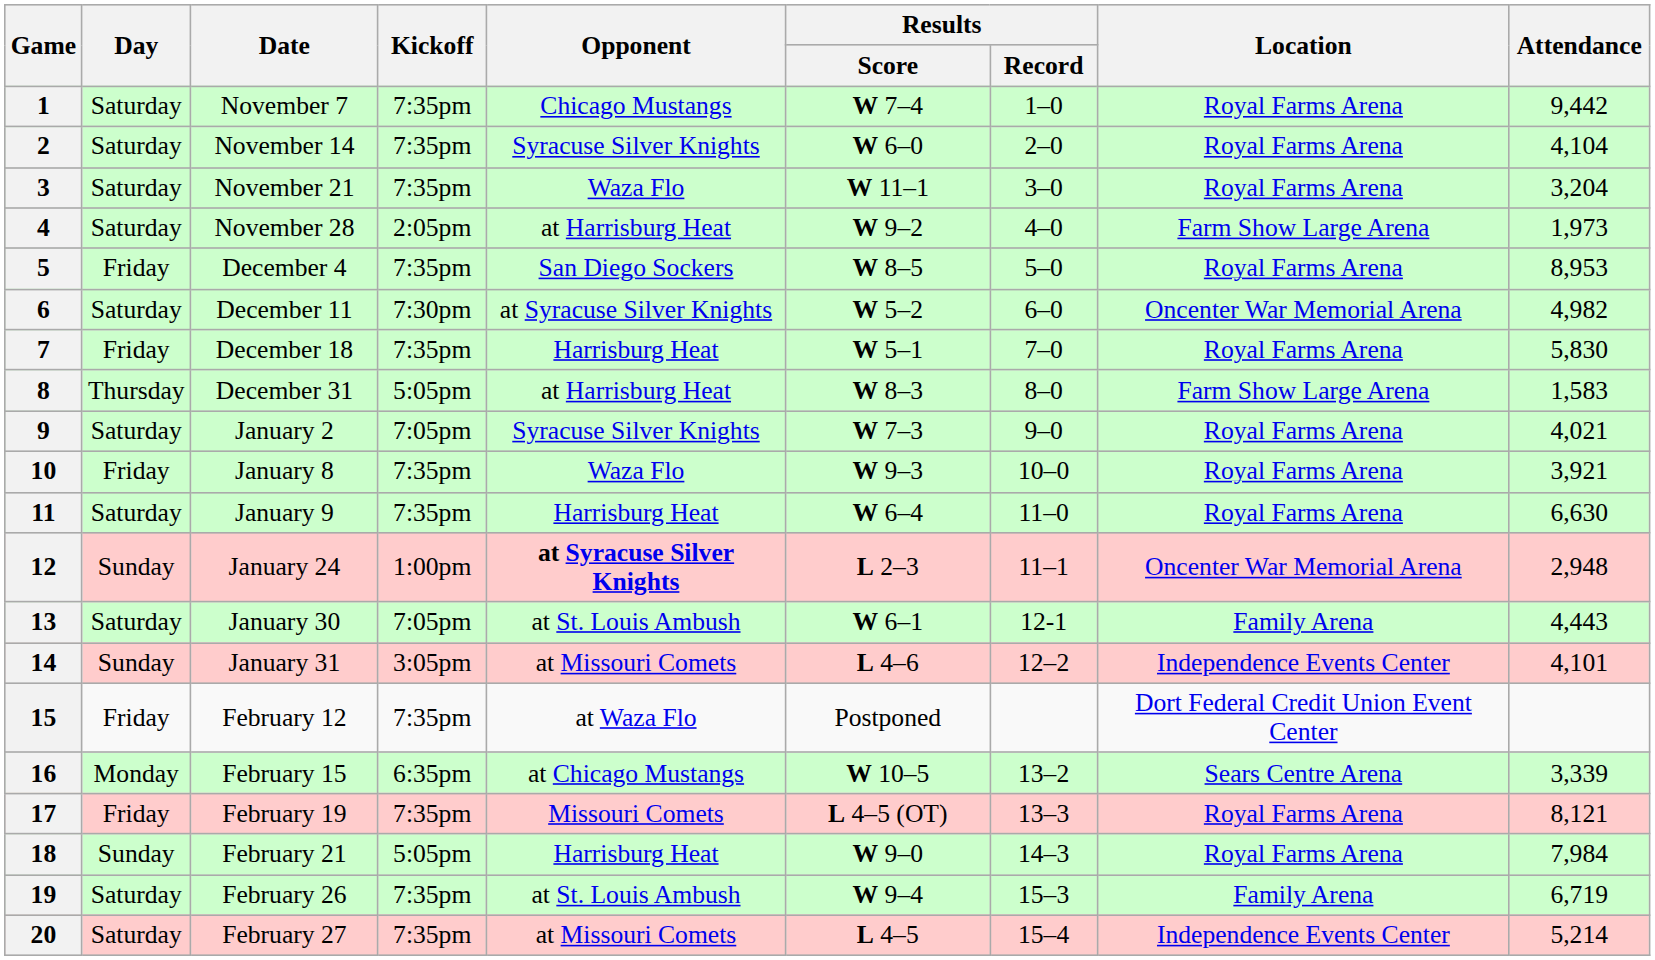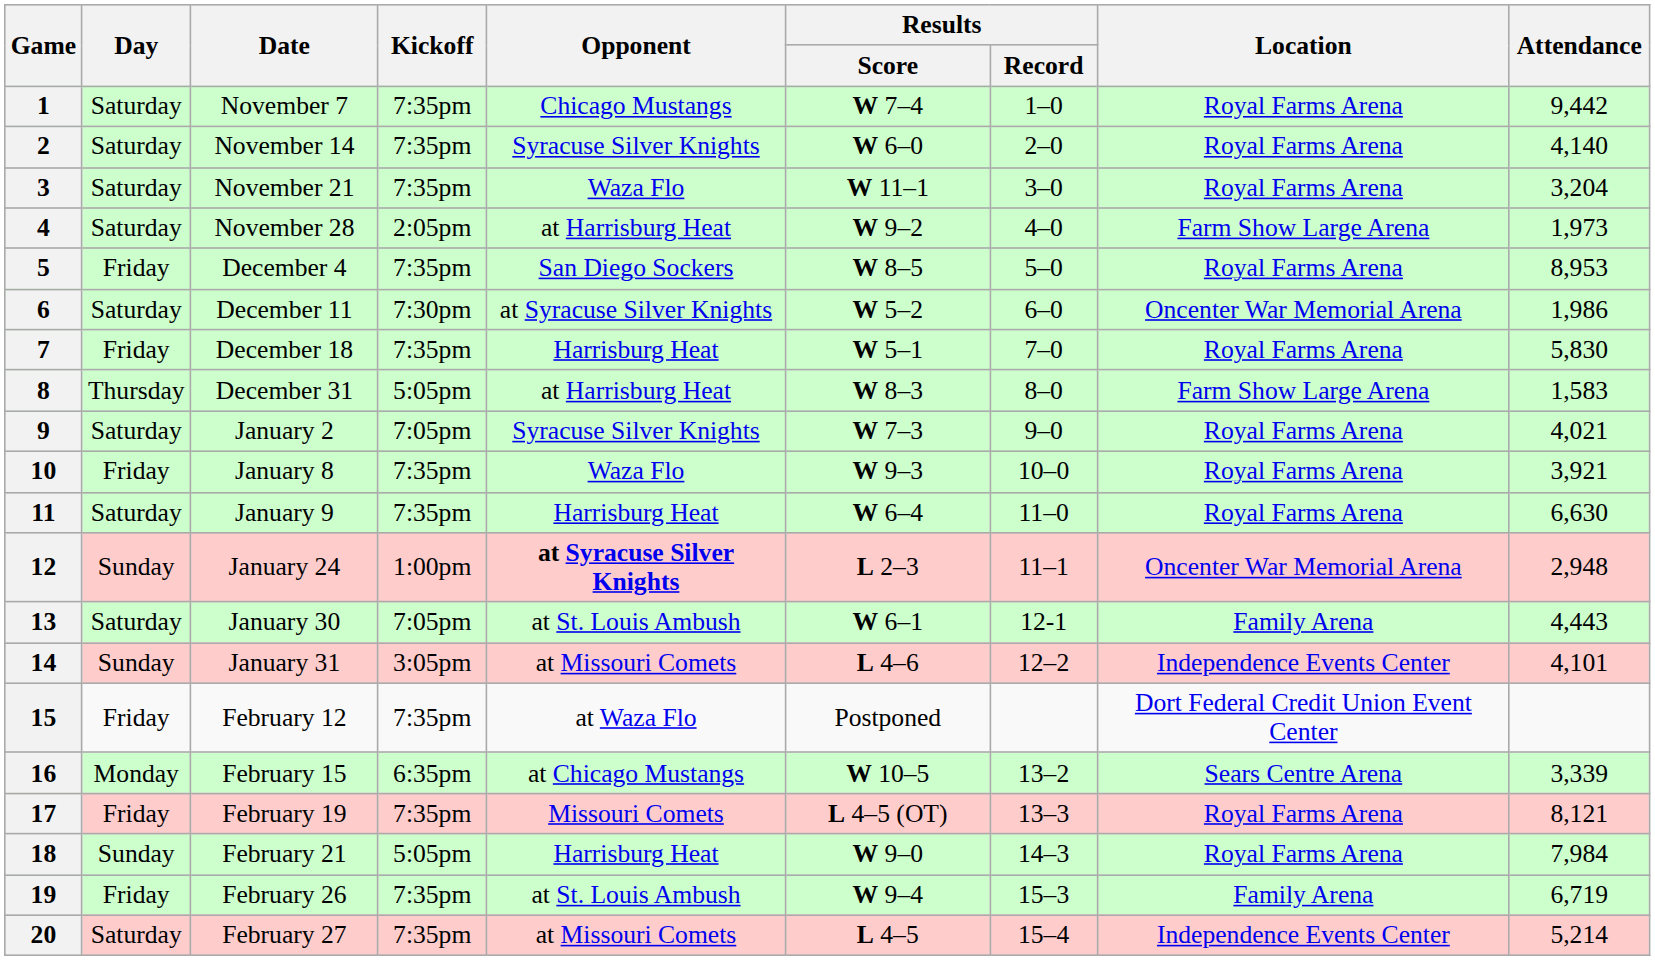2 | Attendance: 4,104 -> 4,140
6 | Attendance: 4,982 -> 1,986
19 | Day: Saturday -> Friday
